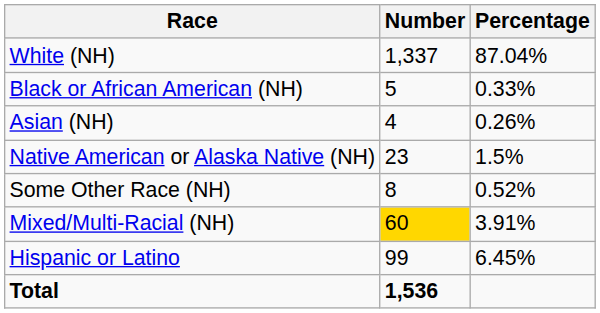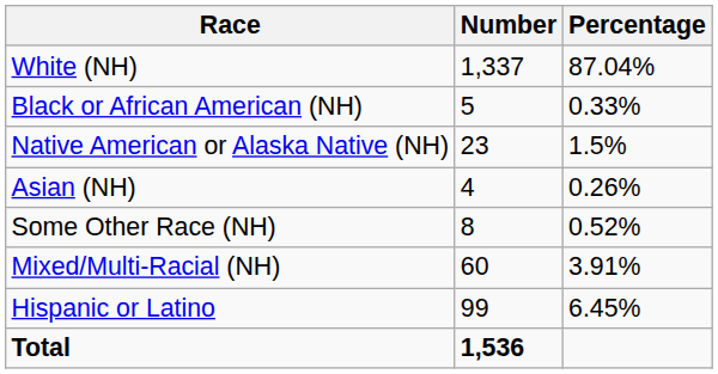rows swapped: Native American or Alaska Native (NH) <-> Asian (NH)
Mixed/Multi-Racial (NH) | Number: gold background -> no background
